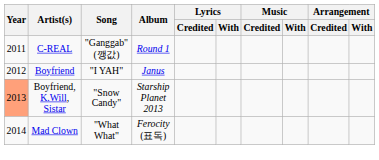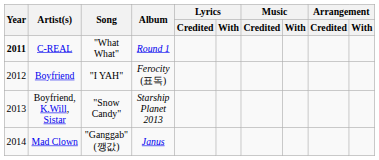C-REAL | Year: normal -> bold
C-REAL | Song: "Ganggab" (깽값) -> "What What"
Boyfriend | Album: Janus -> Ferocity (표독)
Boyfriend, K.Will, Sistar | Year: lightsalmon background -> no background
Mad Clown | Song: "What What" -> "Ganggab" (깽값)
Mad Clown | Album: Ferocity (표독) -> Janus
